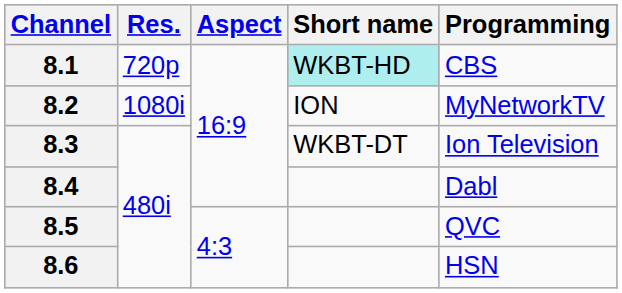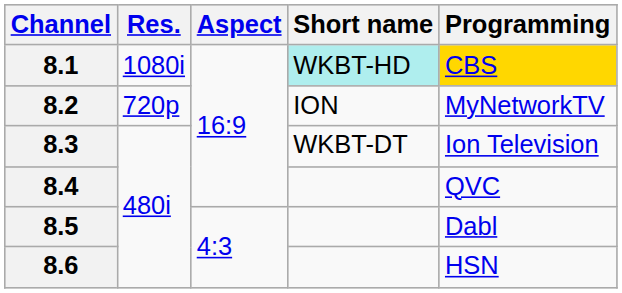8.1 | Res.: 720p -> 1080i
8.1 | Programming: no background -> gold background
8.2 | Res.: 1080i -> 720p
8.4 | Programming: Dabl -> QVC
8.5 | Programming: QVC -> Dabl
